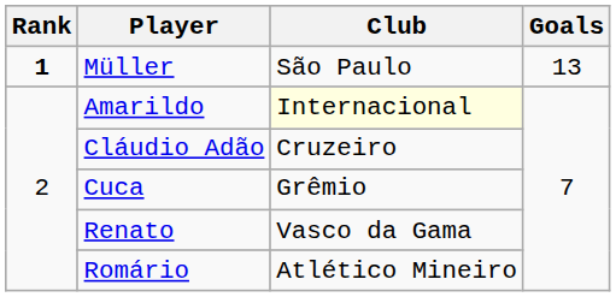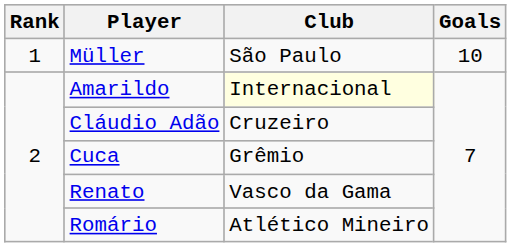Müller | Rank: bold -> normal
Müller | Goals: 13 -> 10
